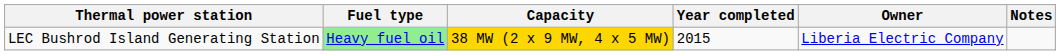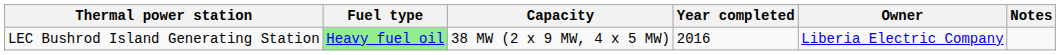LEC Bushrod Island Generating Station | Capacity: gold background -> no background
LEC Bushrod Island Generating Station | Year completed: 2015 -> 2016
